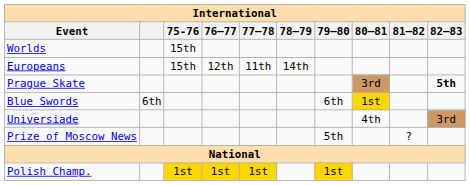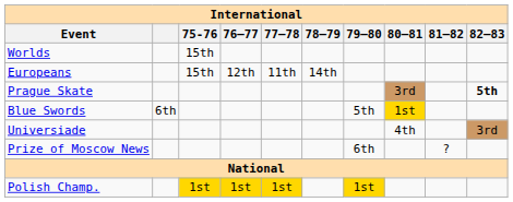Blue Swords | 79–80: 6th -> 5th
Prize of Moscow News | 79–80: 5th -> 6th
